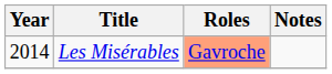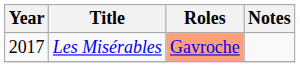Les Misérables | Year: 2014 -> 2017
